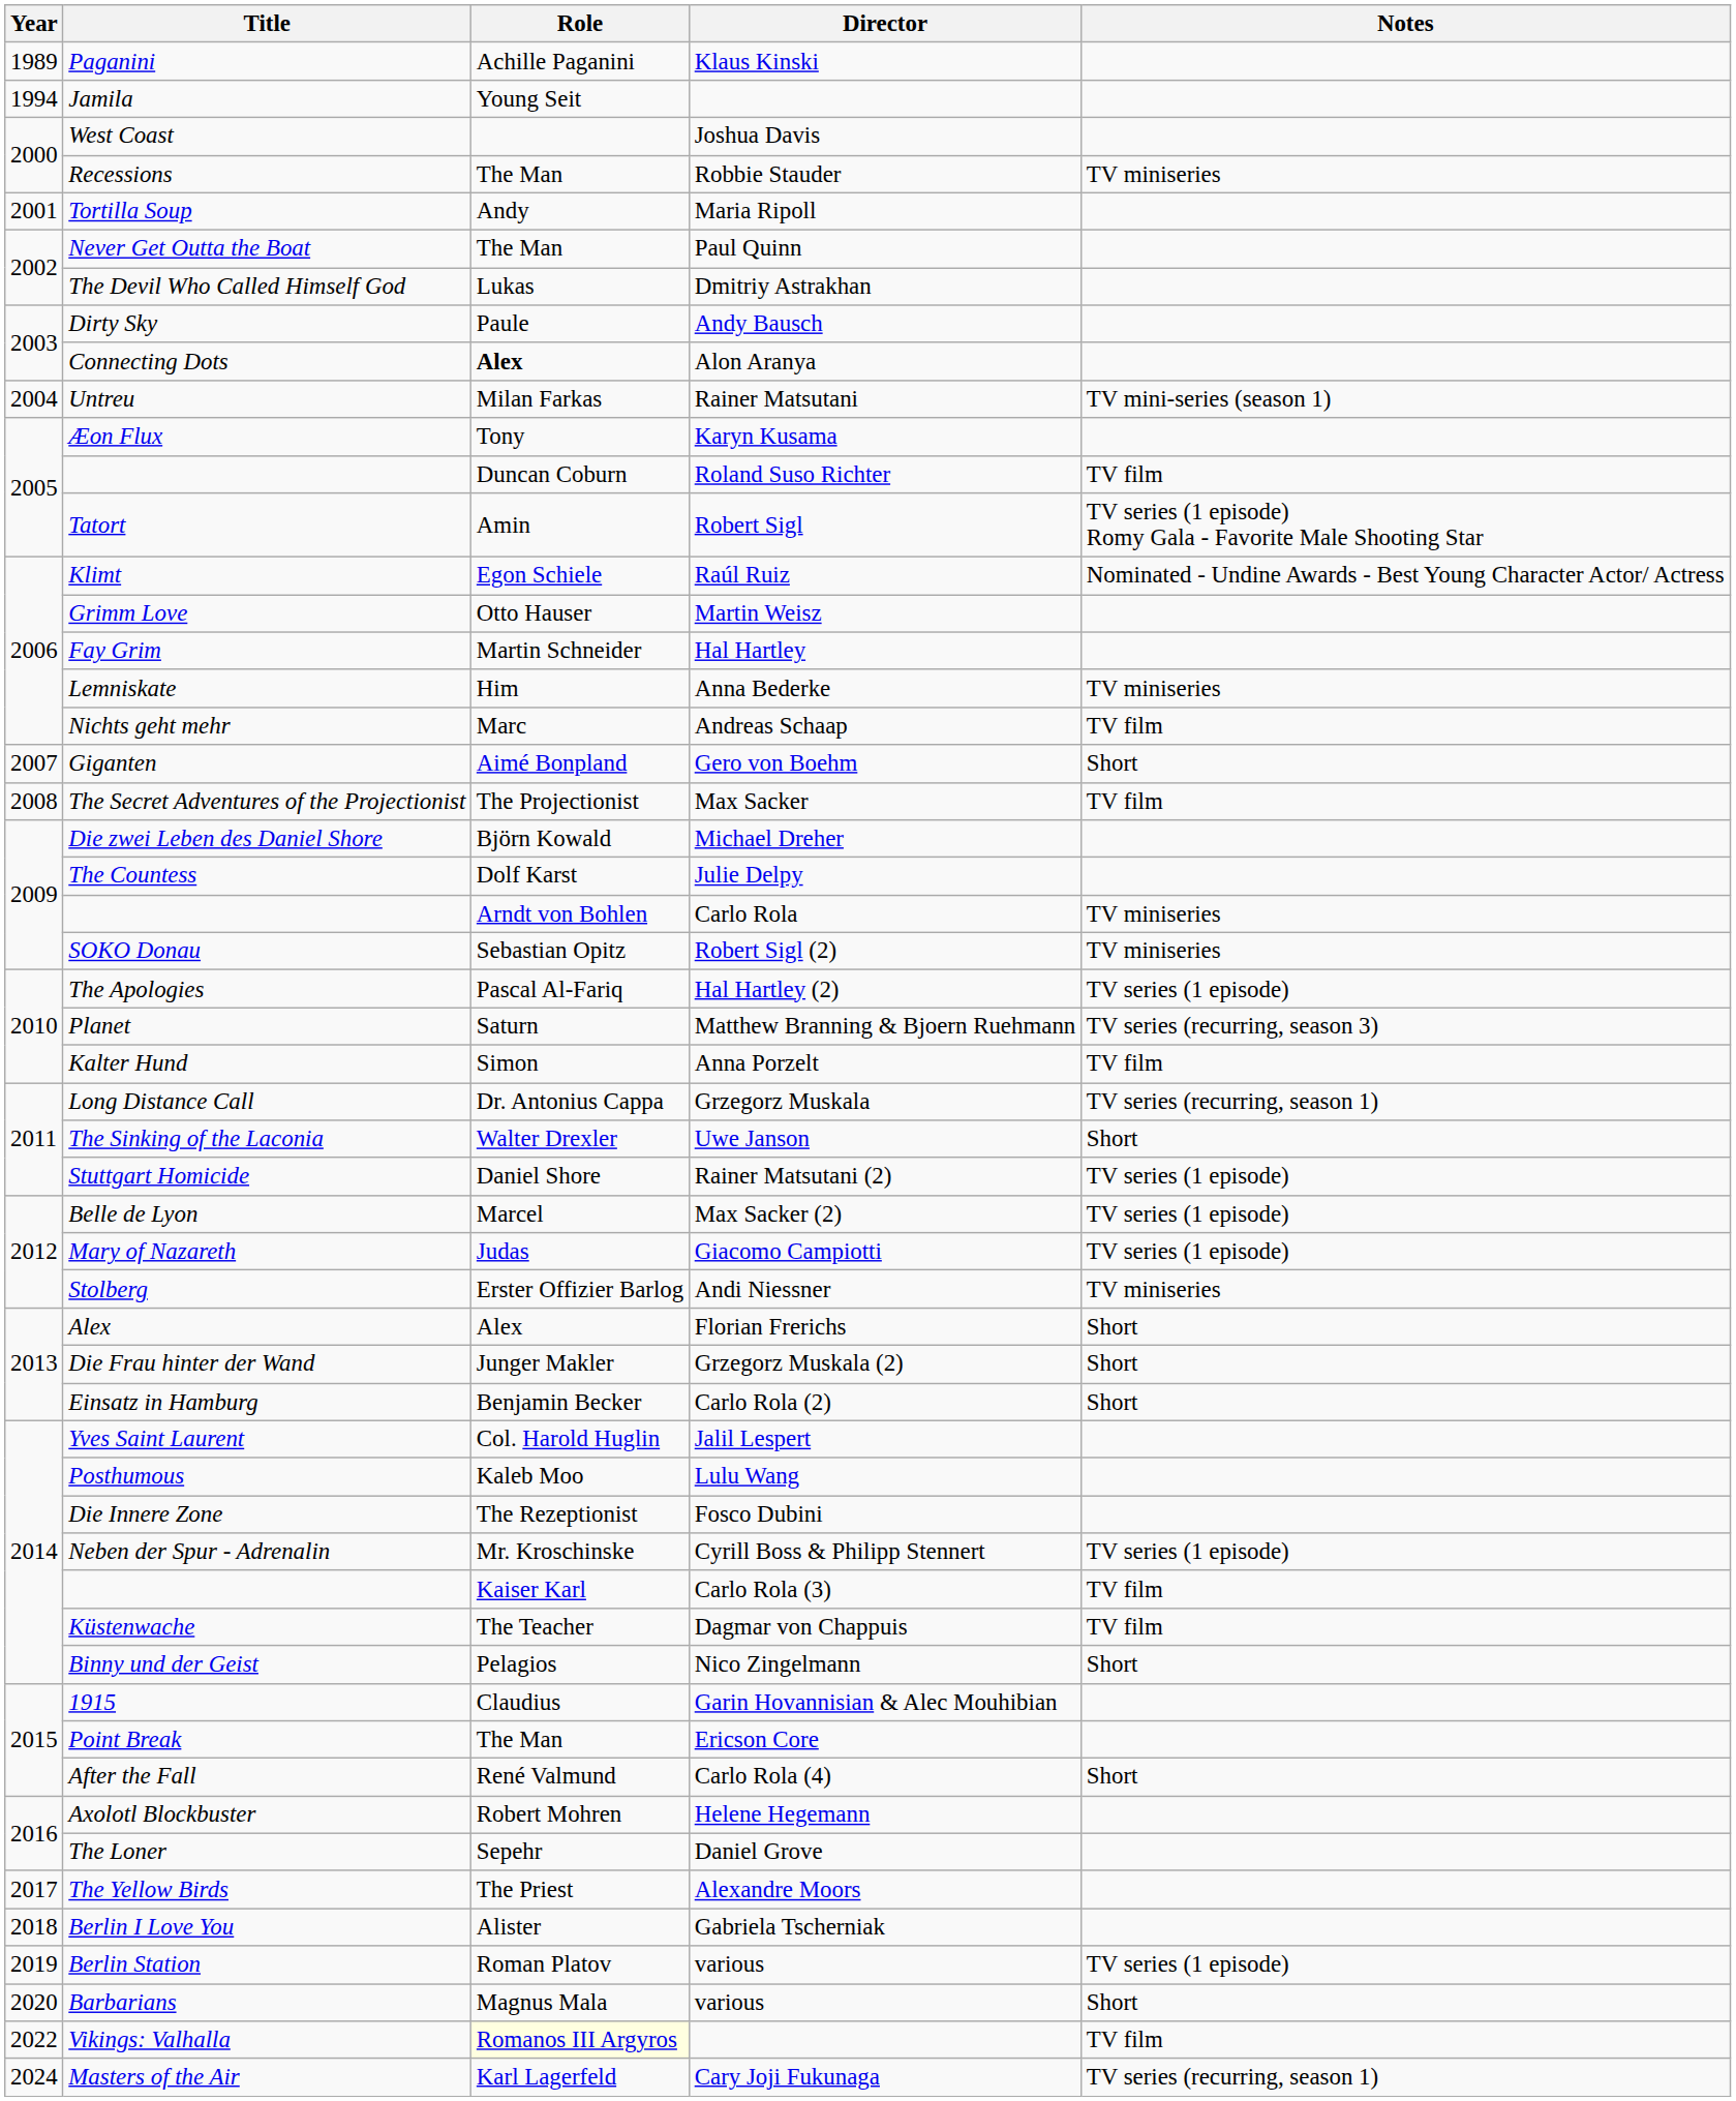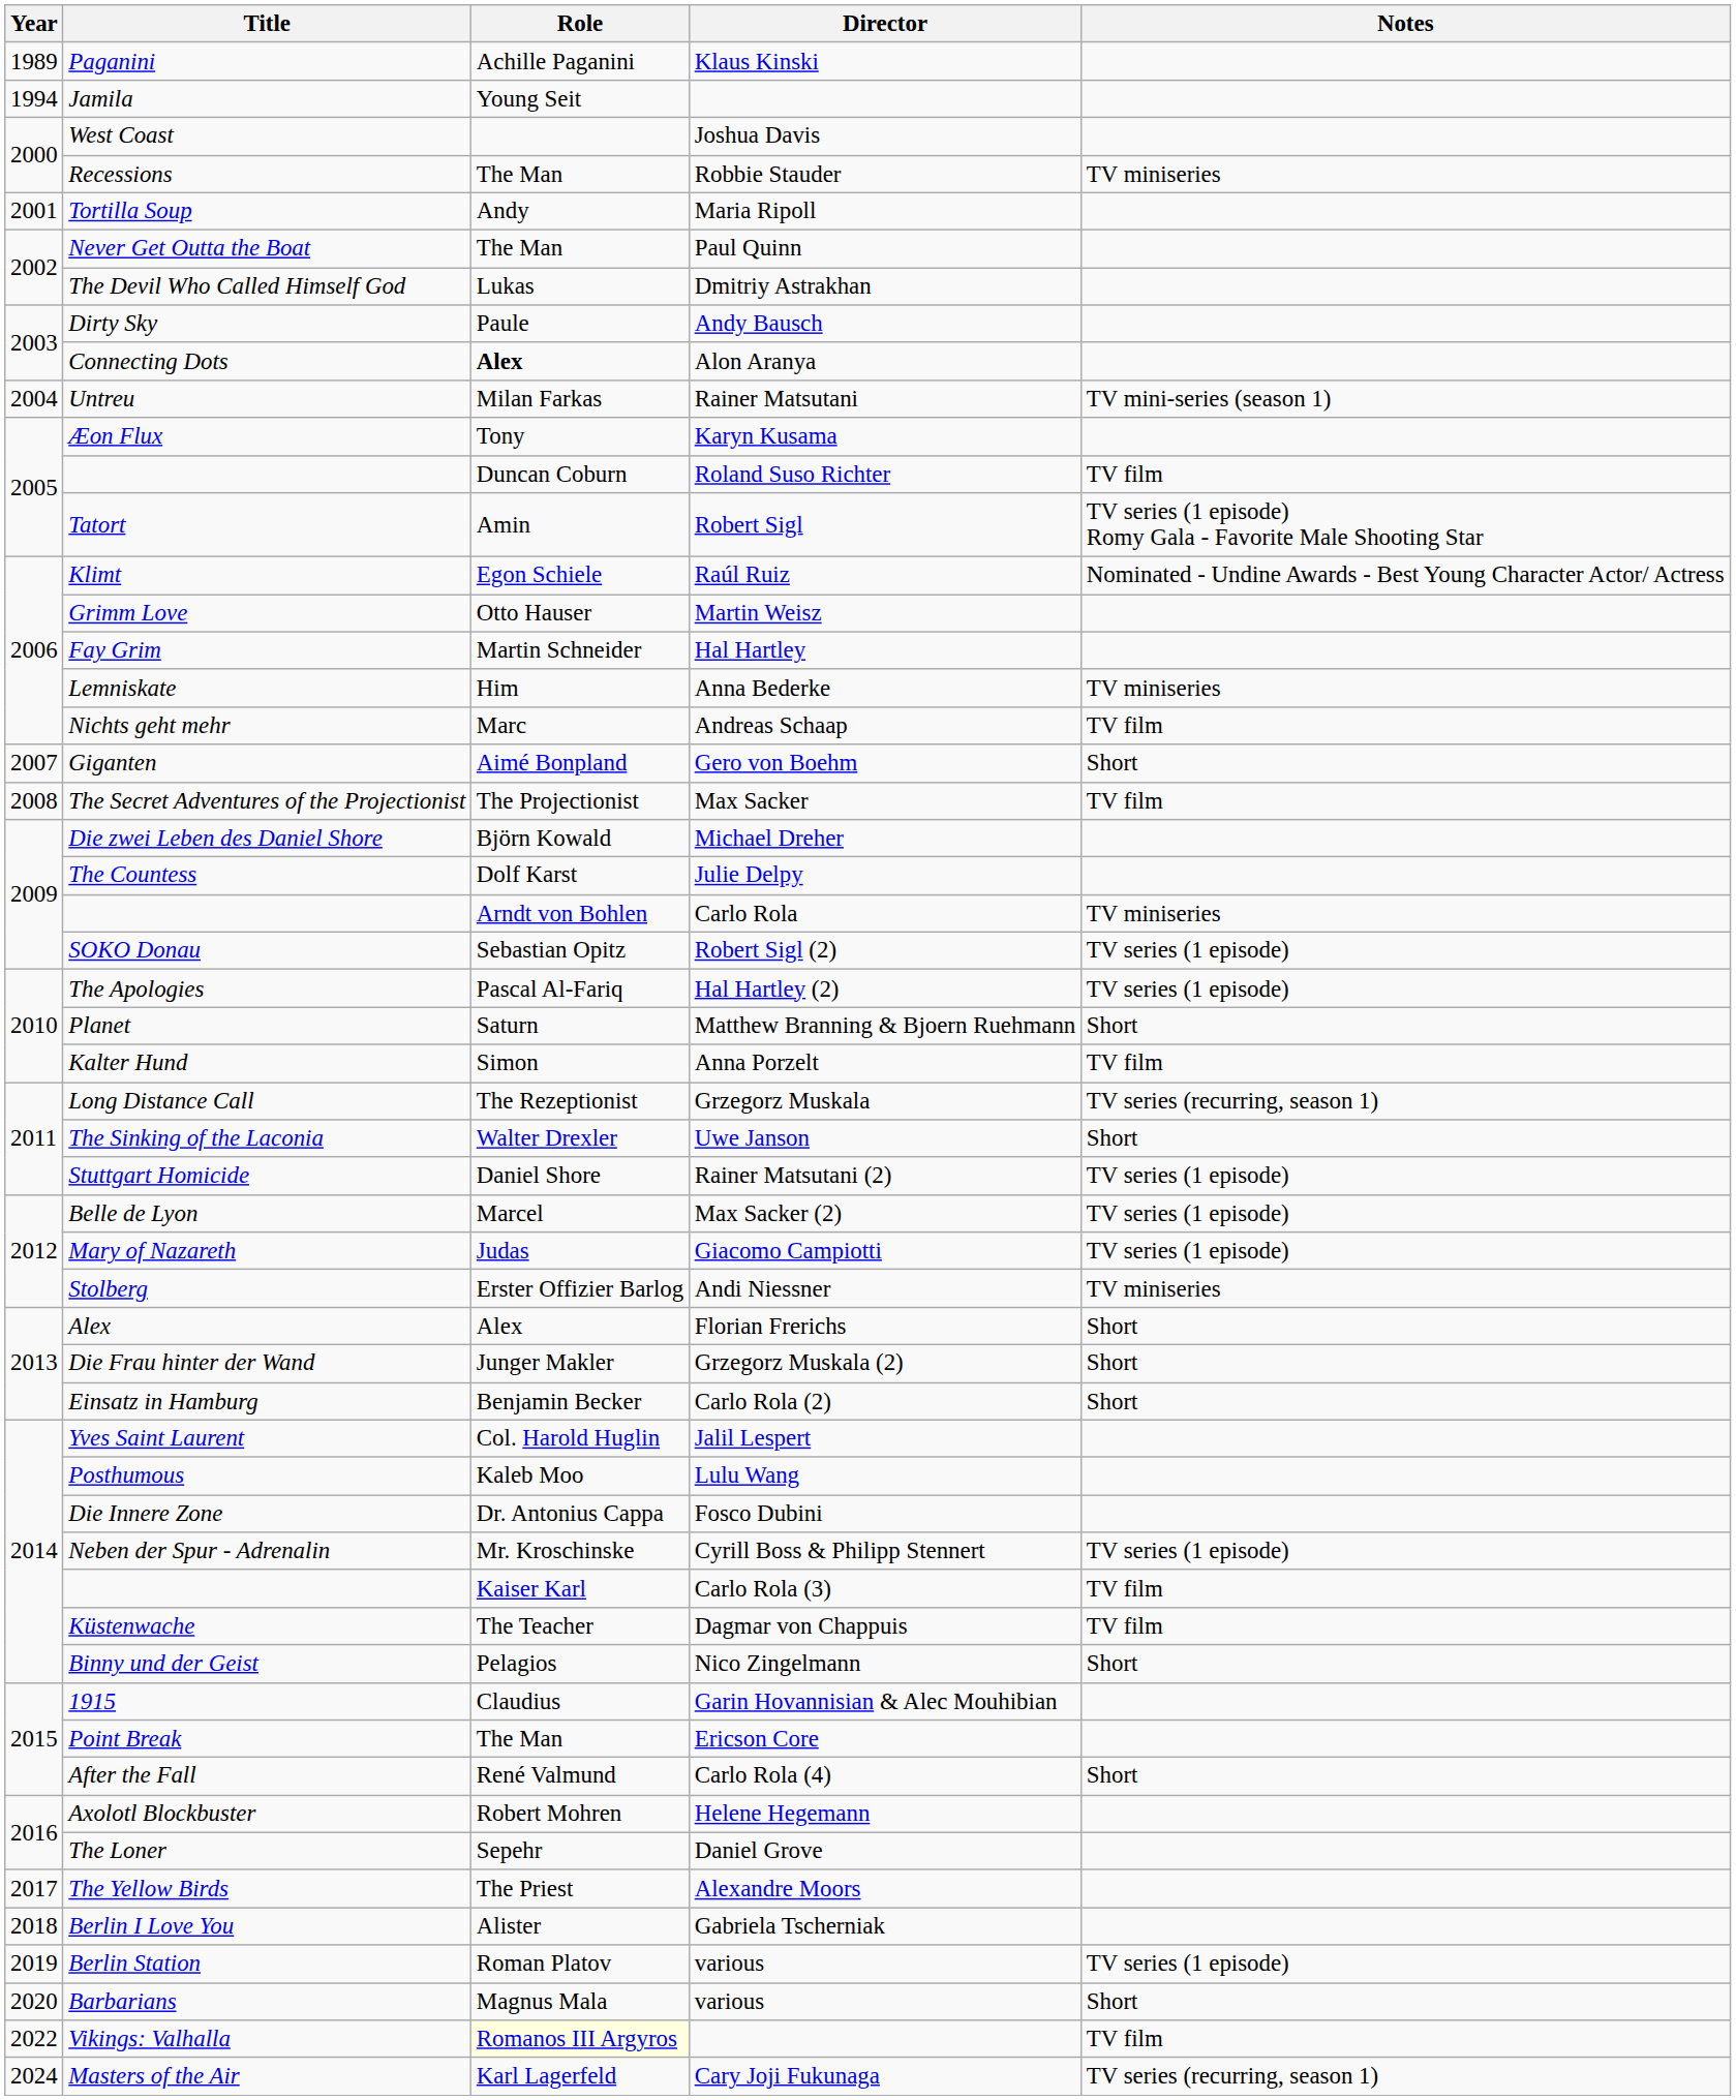SOKO Donau | Notes: TV miniseries -> TV series (1 episode)
Planet | Notes: TV series (recurring, season 3) -> Short
Long Distance Call | Role: Dr. Antonius Cappa -> The Rezeptionist
Die Innere Zone | Role: The Rezeptionist -> Dr. Antonius Cappa
